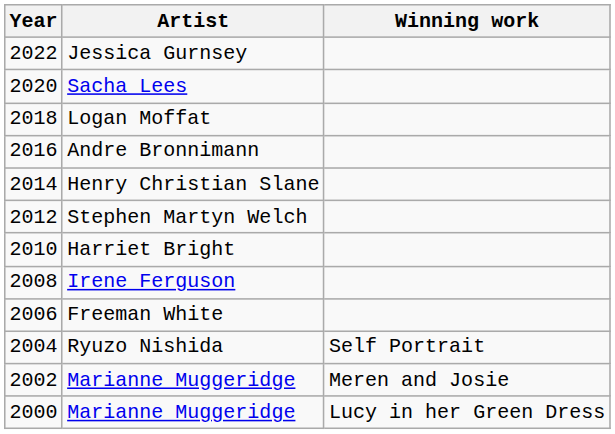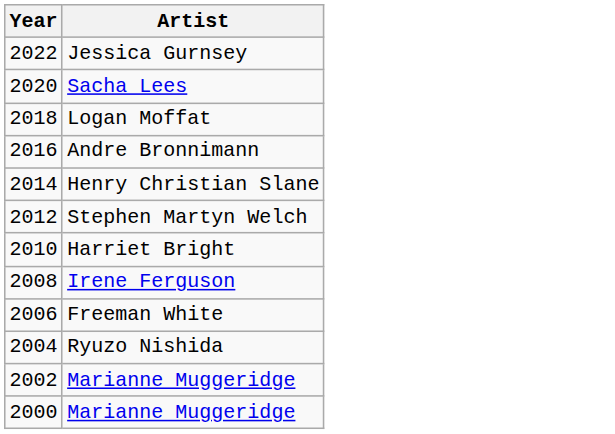- column: Winning work | Self Portrait | Meren and Josie | Lucy in her Green Dress
